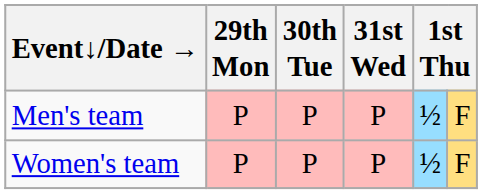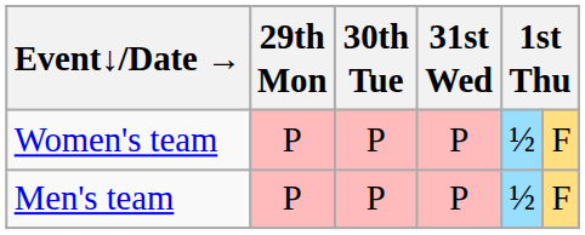rows swapped: Men's team <-> Women's team
